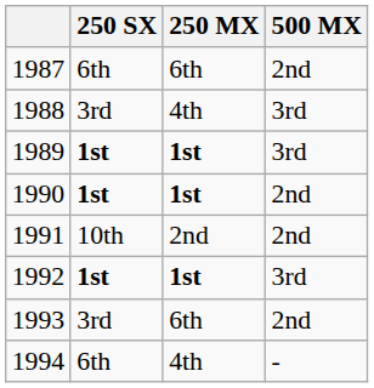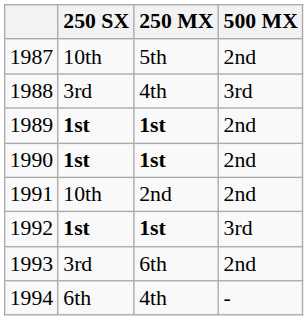1987 | 250 SX: 6th -> 10th
1987 | 250 MX: 6th -> 5th
1989 | 500 MX: 3rd -> 2nd
